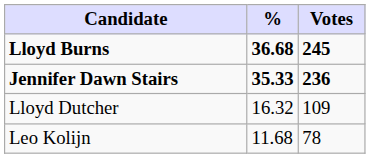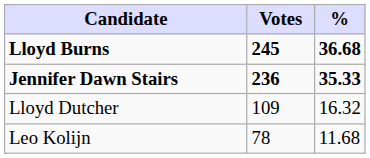columns swapped: Votes <-> %
